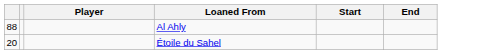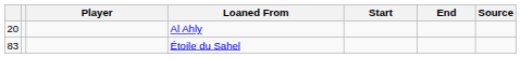+ column: Source
Al Ahly | column 1: 88 -> 20
Étoile du Sahel | column 1: 20 -> 83
